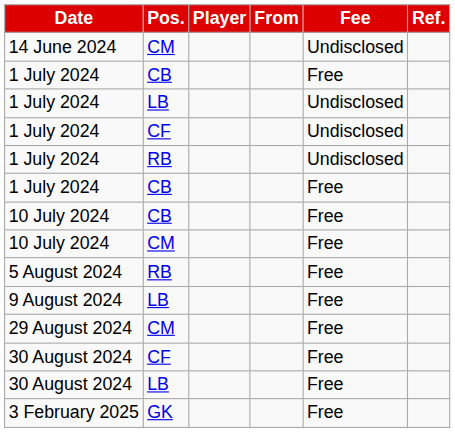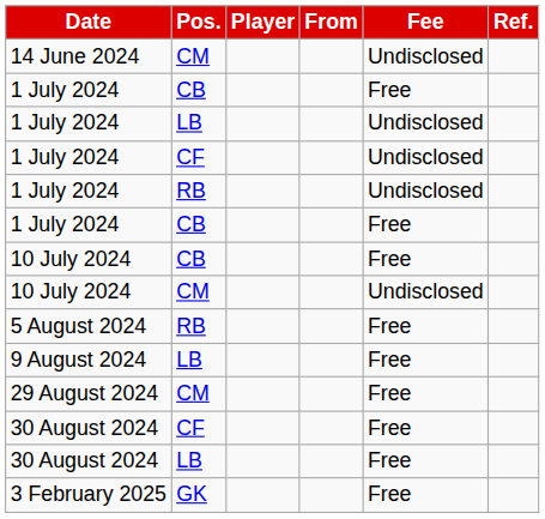10 July 2024 / CM | Fee: Free -> Undisclosed
